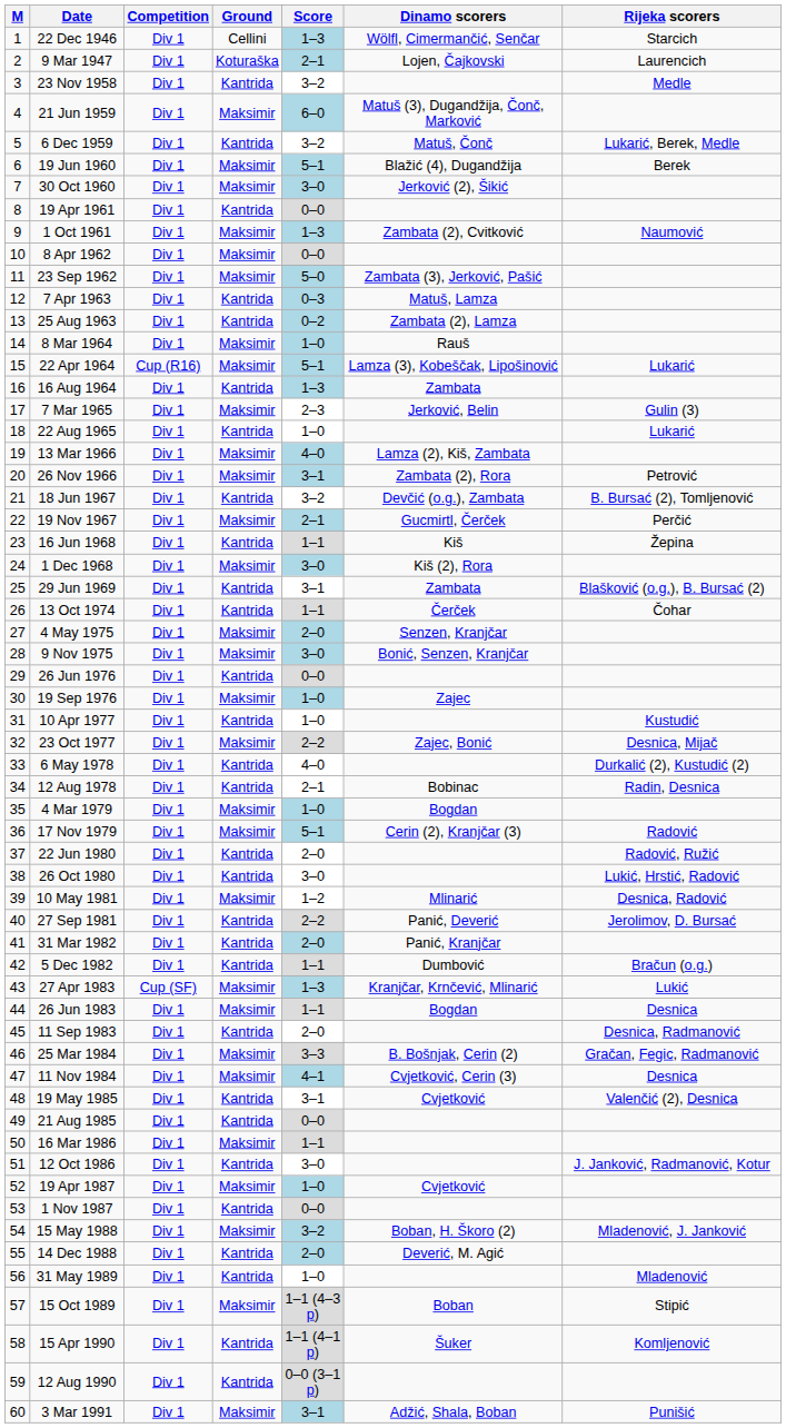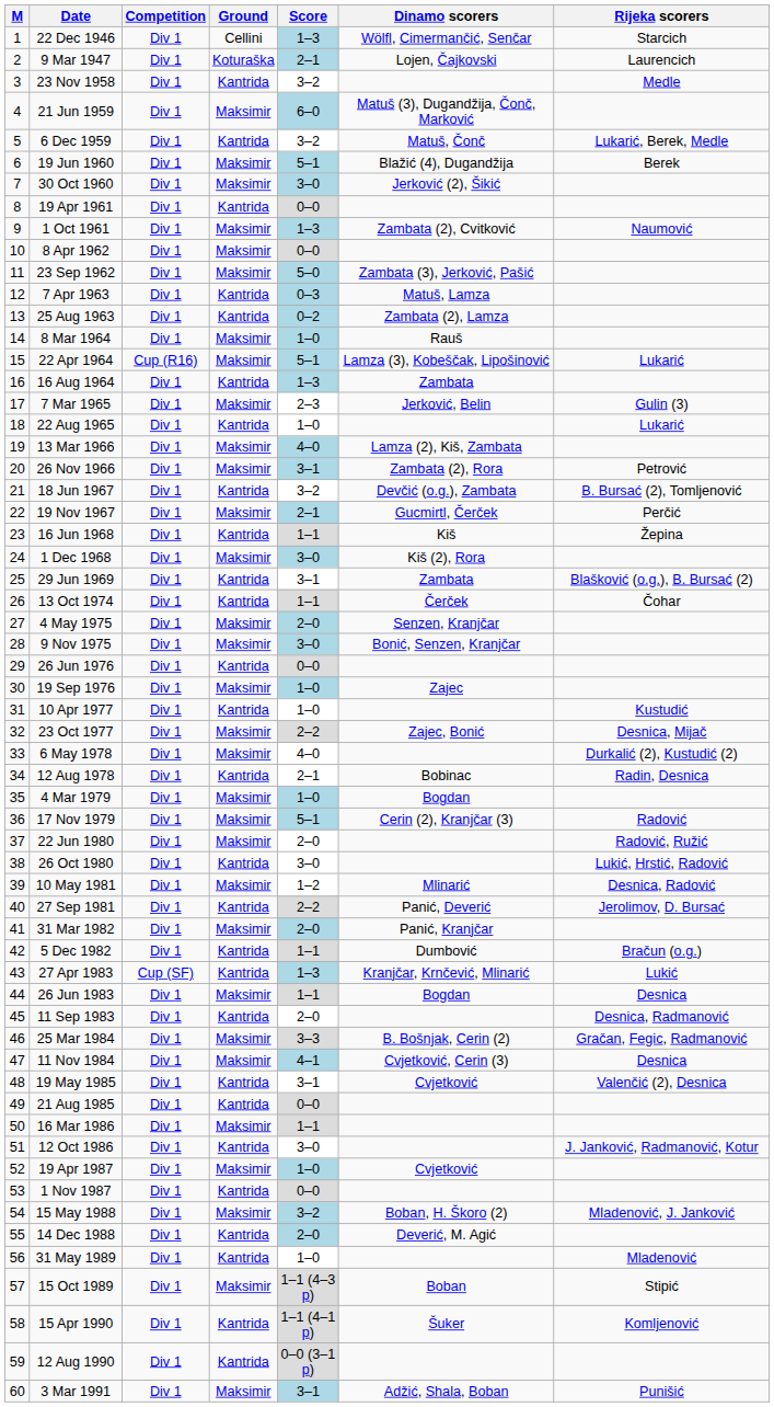6 May 1978 | Ground: Kantrida -> Maksimir
22 Jun 1980 | Ground: Kantrida -> Maksimir
31 Mar 1982 | Ground: Kantrida -> Maksimir
27 Apr 1983 | Ground: Maksimir -> Kantrida
